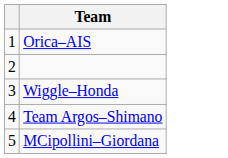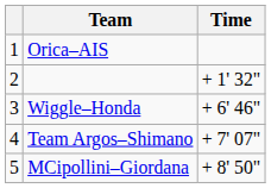+ column: Time | + 1' 32" | + 6' 46" | + 7' 07" | + 8' 50"
